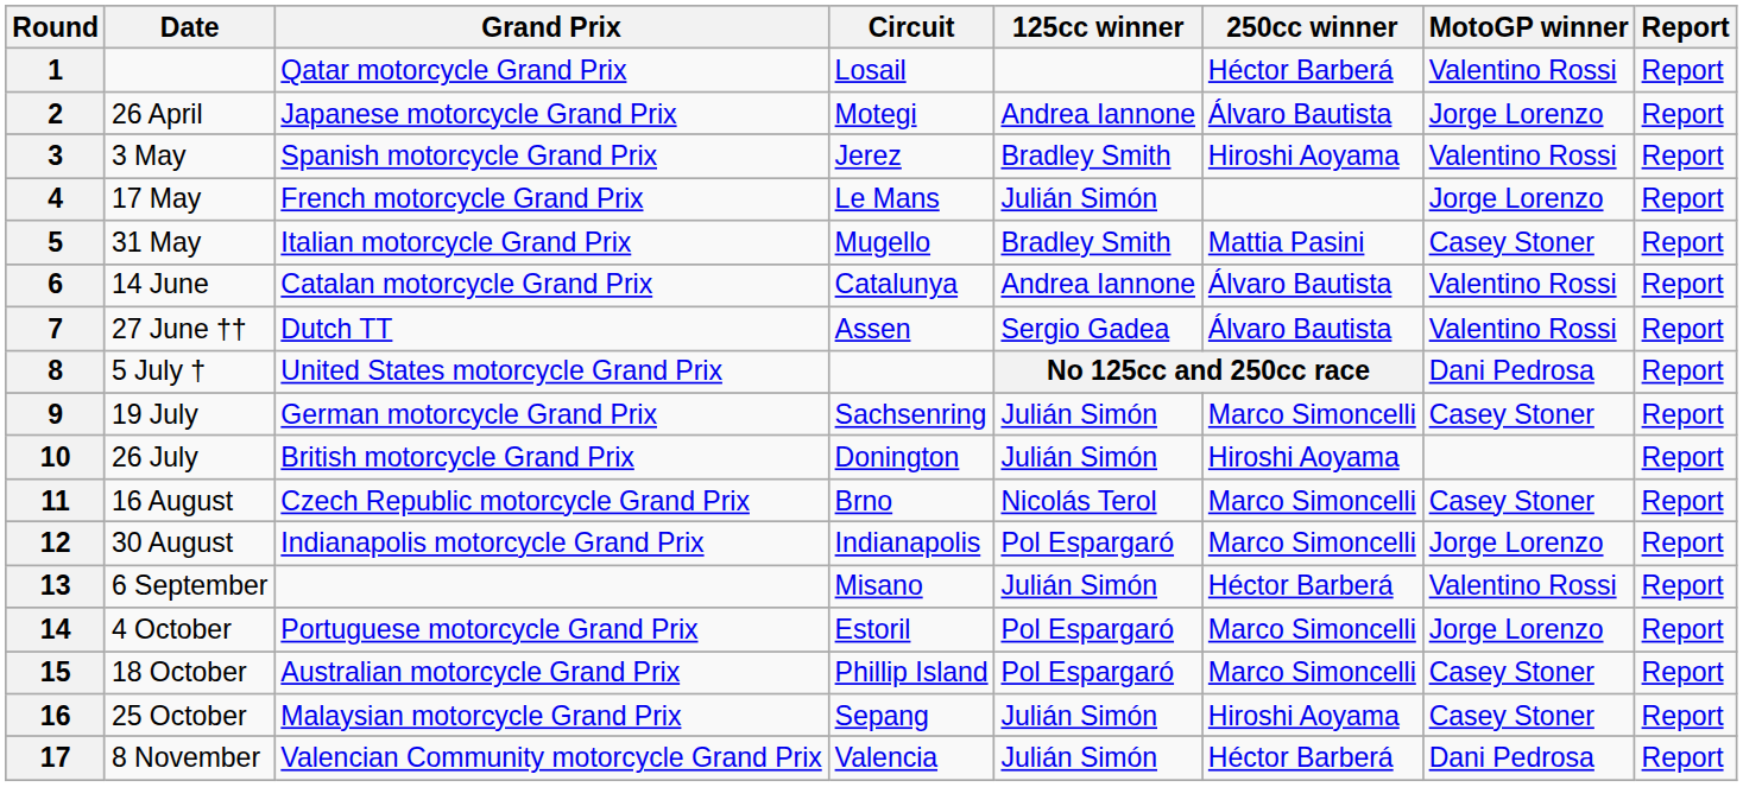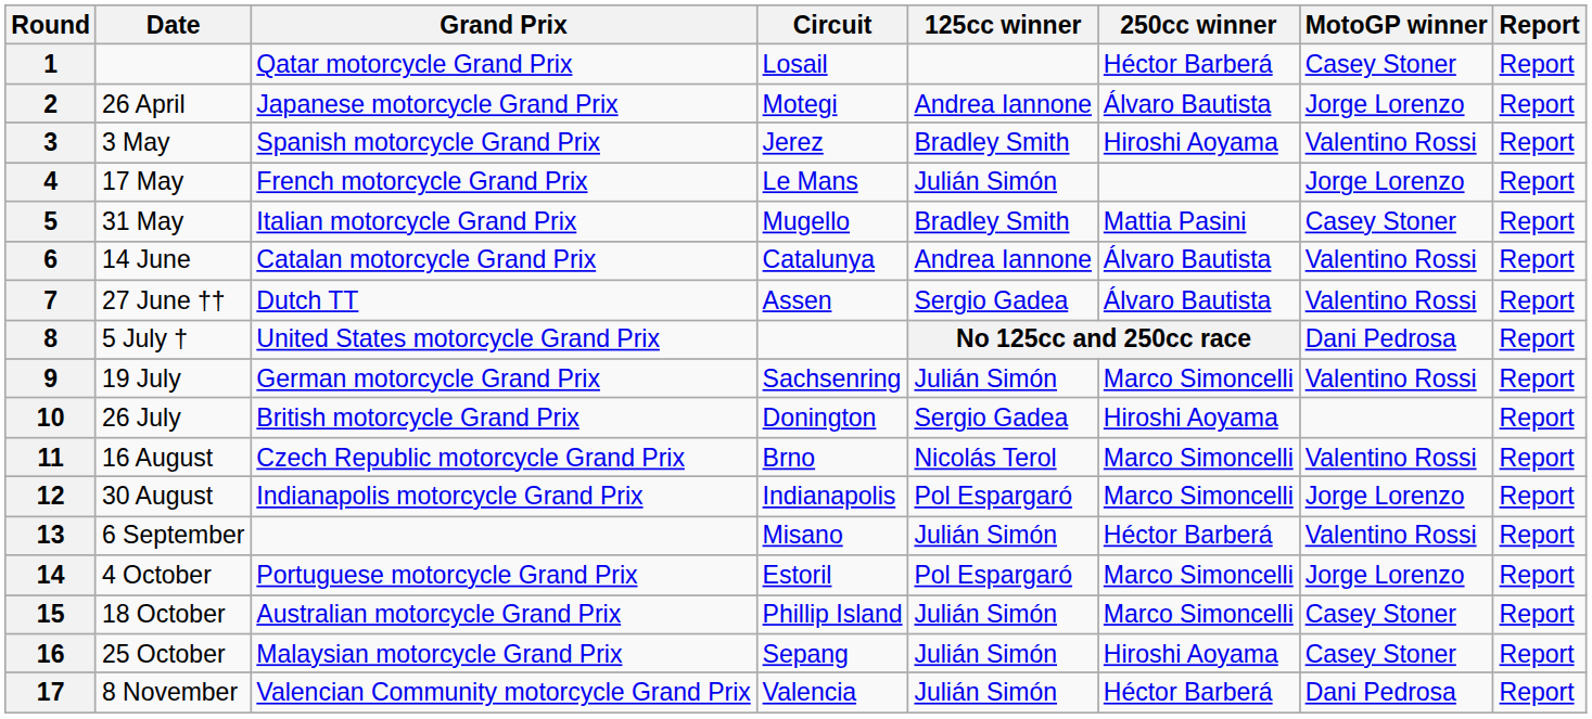1 | MotoGP winner: Valentino Rossi -> Casey Stoner
9 | MotoGP winner: Casey Stoner -> Valentino Rossi
10 | 125cc winner: Julián Simón -> Sergio Gadea
11 | MotoGP winner: Casey Stoner -> Valentino Rossi
15 | 125cc winner: Pol Espargaró -> Julián Simón
